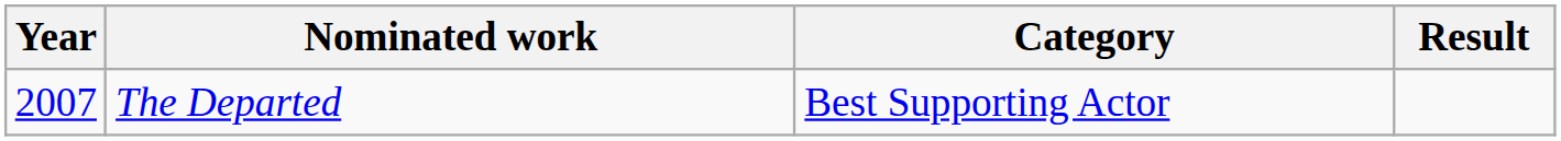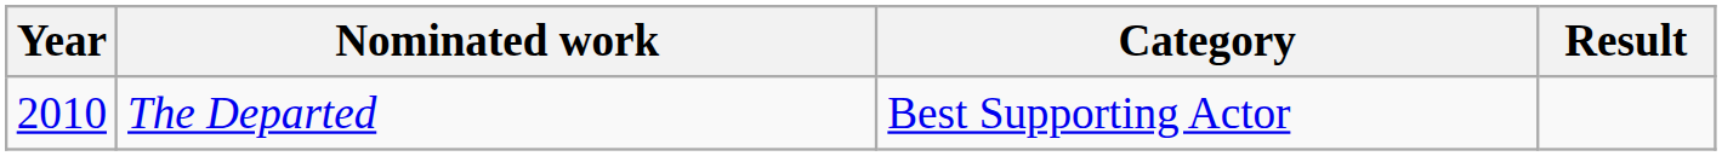The Departed | Year: 2007 -> 2010
